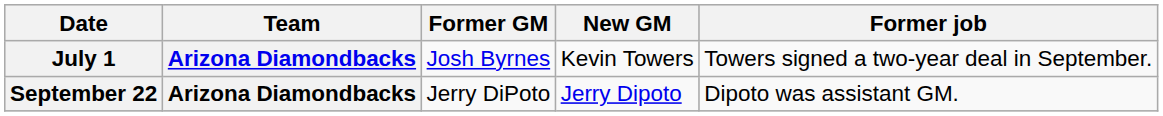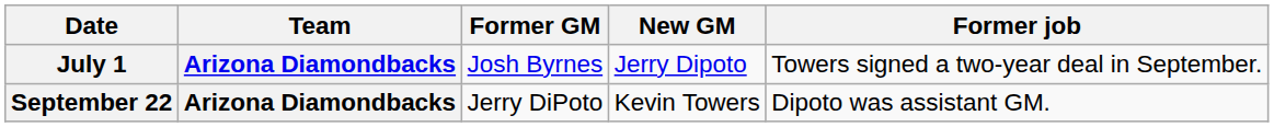July 1 | New GM: Kevin Towers -> Jerry Dipoto
September 22 | New GM: Jerry Dipoto -> Kevin Towers
